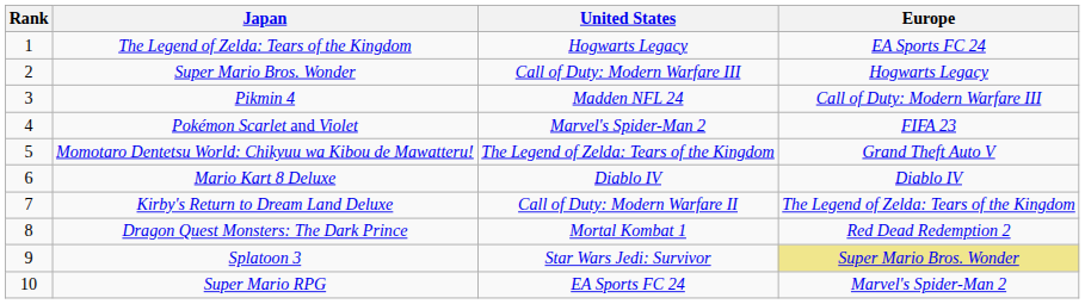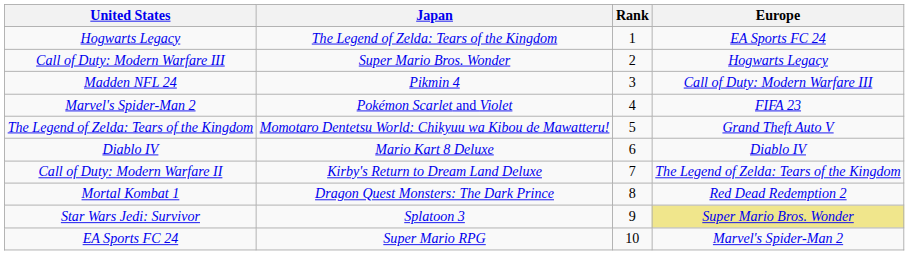columns swapped: Rank <-> United States
